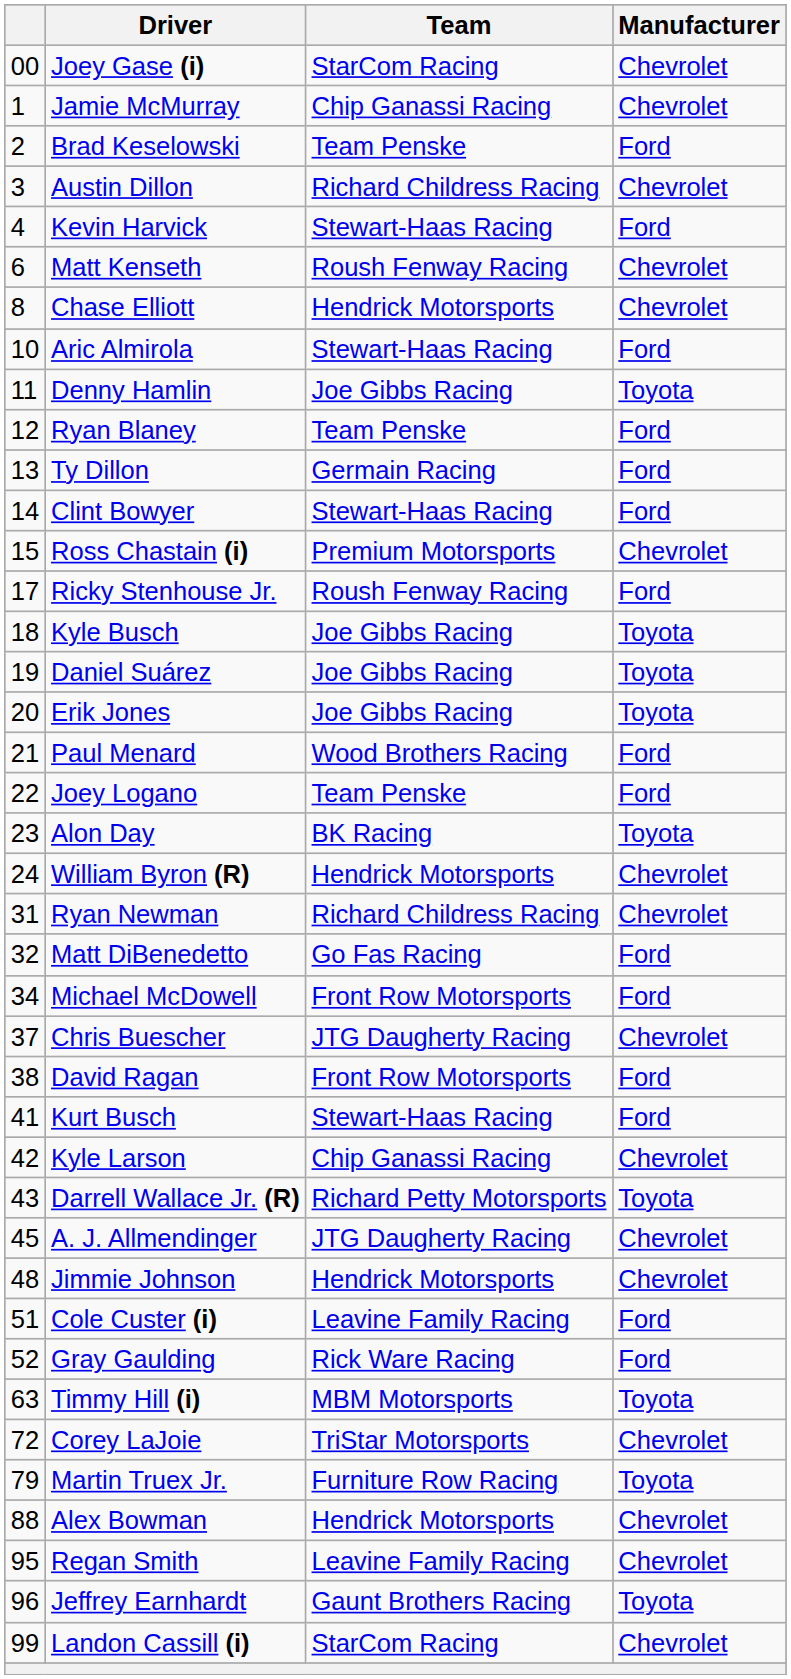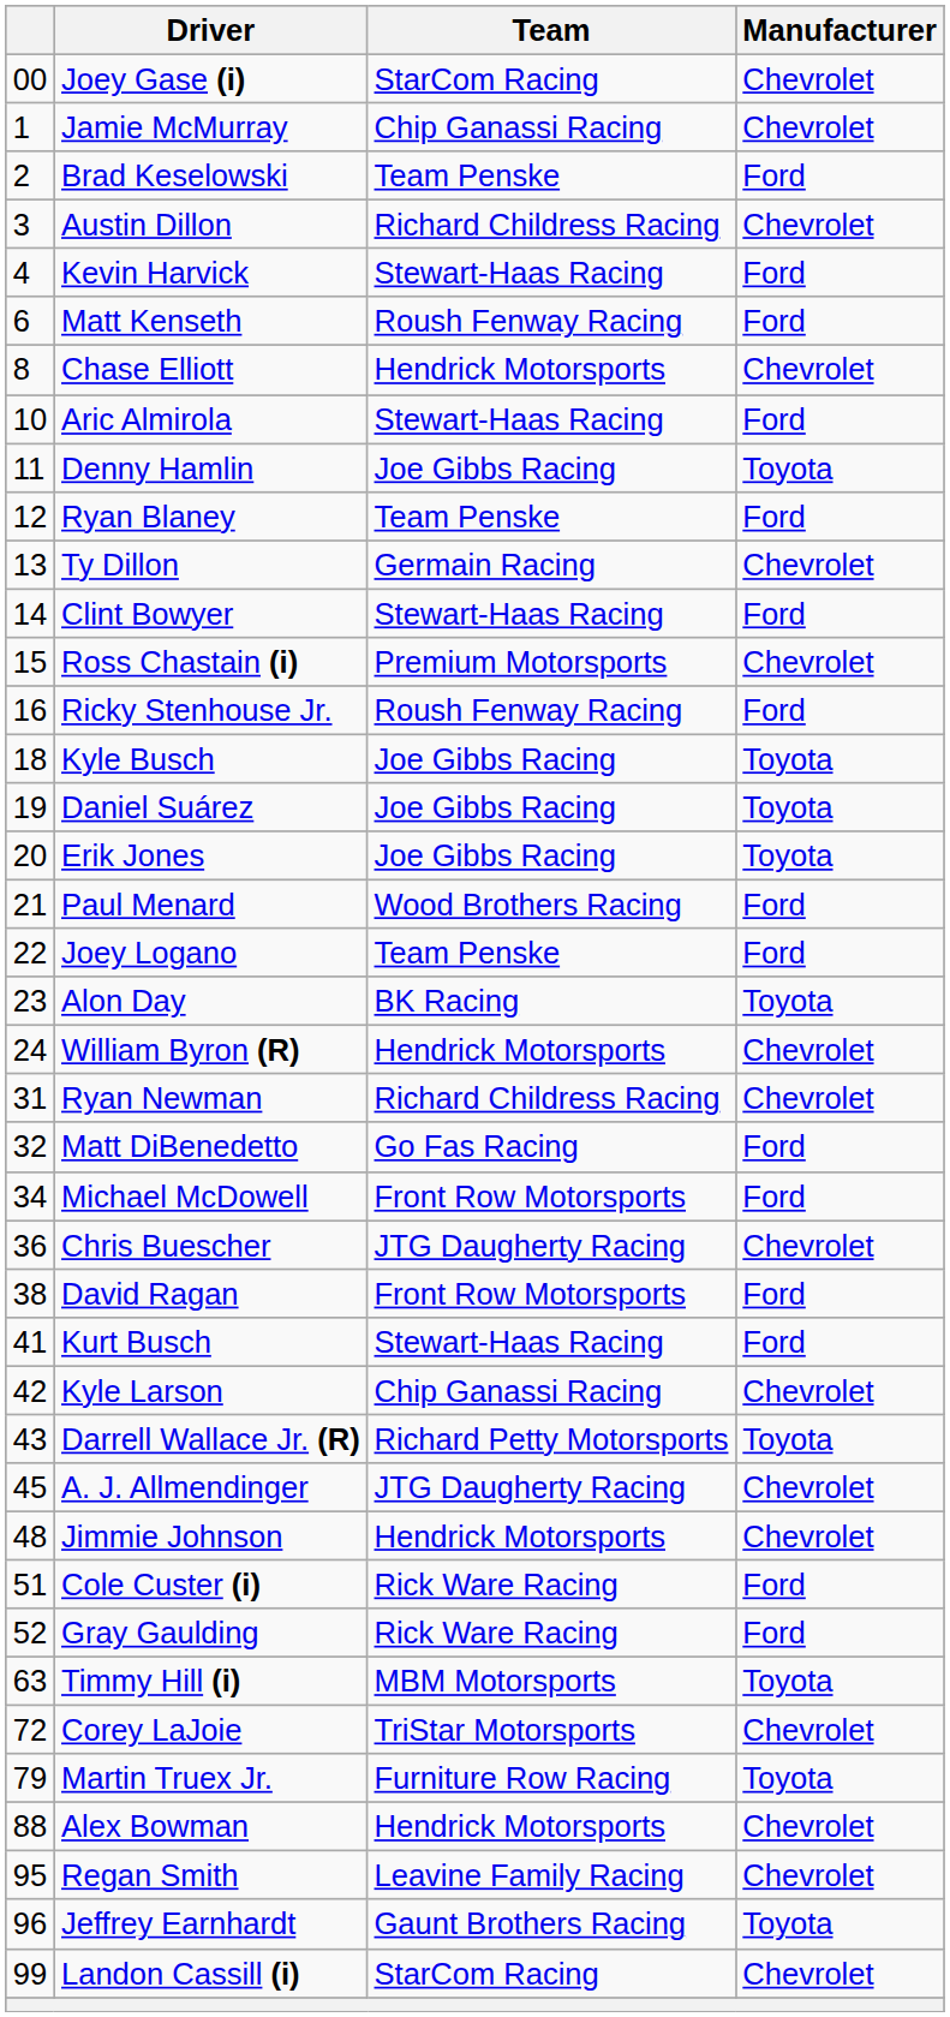Matt Kenseth | Manufacturer: Chevrolet -> Ford
Ty Dillon | Manufacturer: Ford -> Chevrolet
Ricky Stenhouse Jr. | column 1: 17 -> 16
Chris Buescher | column 1: 37 -> 36
Cole Custer (i) | Team: Leavine Family Racing -> Rick Ware Racing
